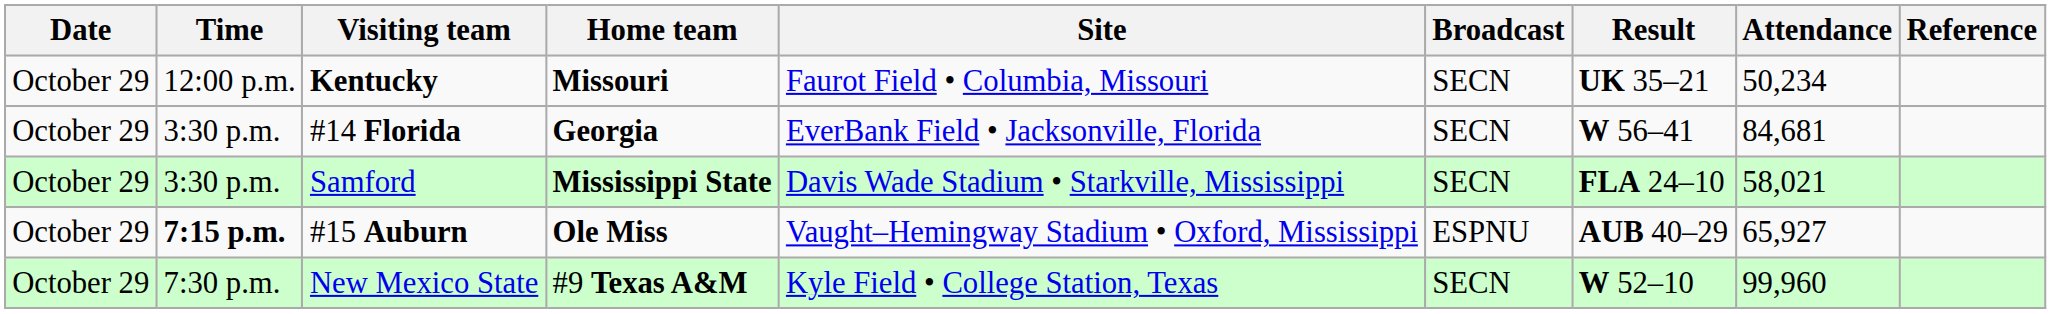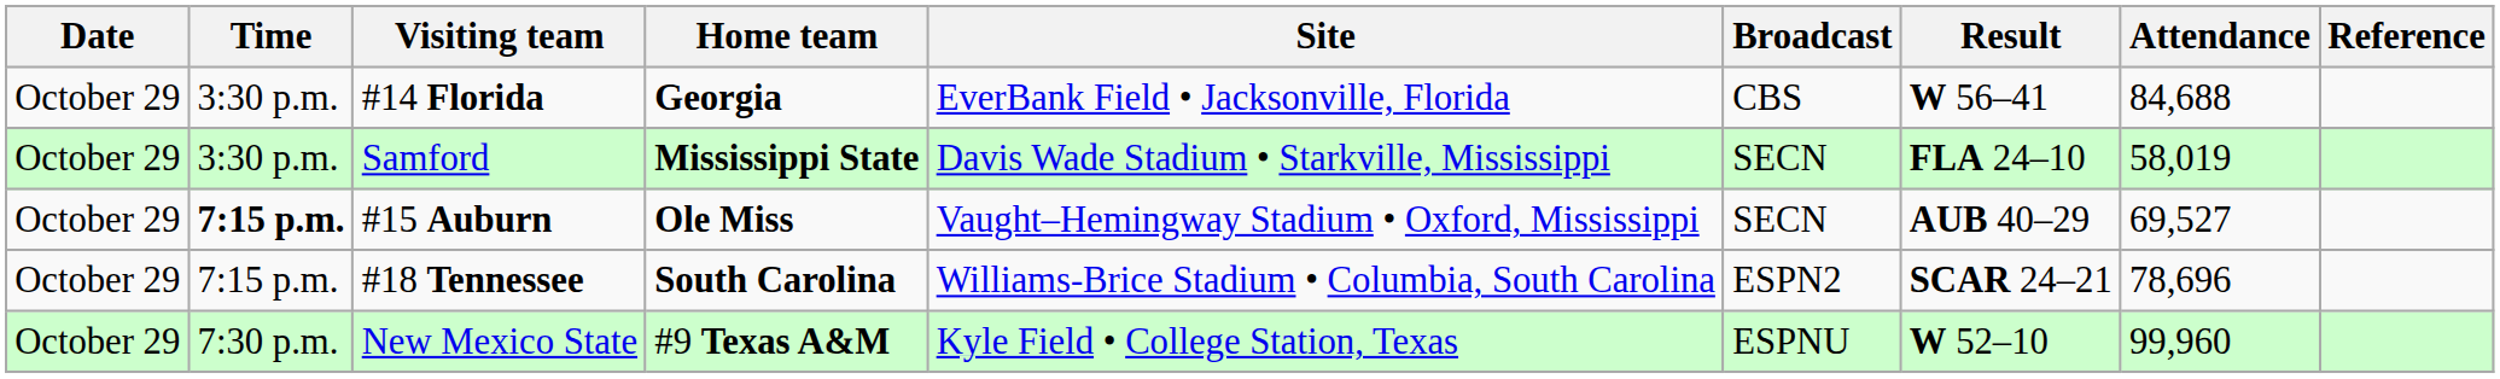- row: October 29 | 12:00 p.m. | Kentucky | Missouri | Faurot Field • Columbia, Missouri | SECN | UK 35–21 | 50,234
#14 Florida | Broadcast: SECN -> CBS
#14 Florida | Attendance: 84,681 -> 84,688
Samford | Attendance: 58,021 -> 58,019
#15 Auburn | Broadcast: ESPNU -> SECN
#15 Auburn | Attendance: 65,927 -> 69,527
+ row: October 29 | 7:15 p.m. | #18 Tennessee | South Carolina | Williams-Brice Stadium • Columbia, South Carolina | ESPN2 | SCAR 24–21 | 78,696
New Mexico State | Broadcast: SECN -> ESPNU
